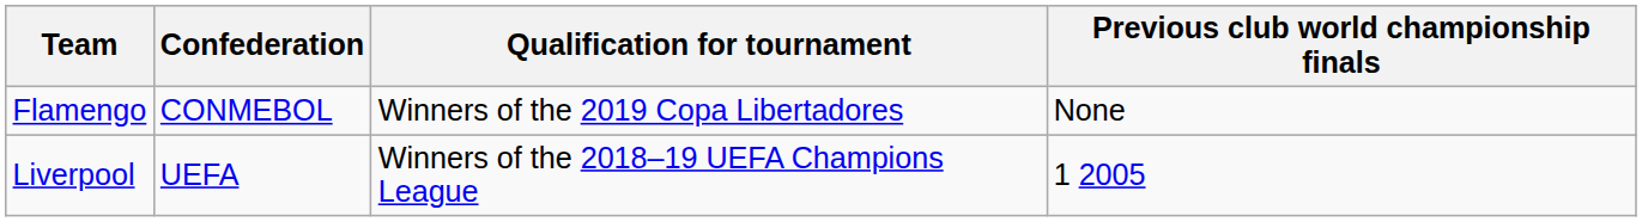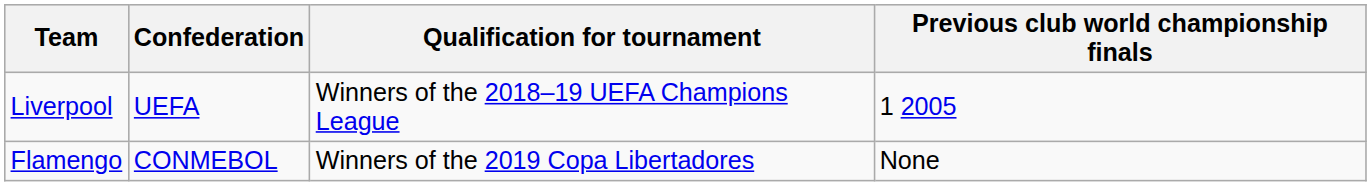rows swapped: Liverpool <-> Flamengo
